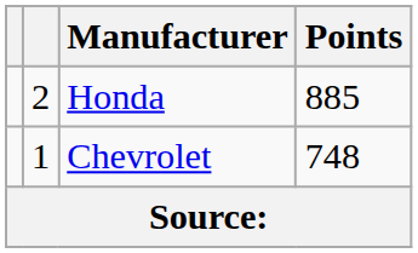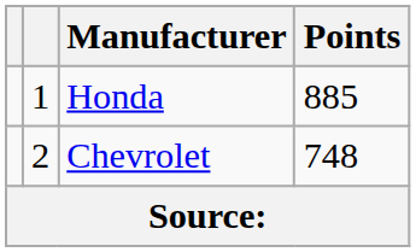Honda | column 2: 2 -> 1
Chevrolet | column 2: 1 -> 2
